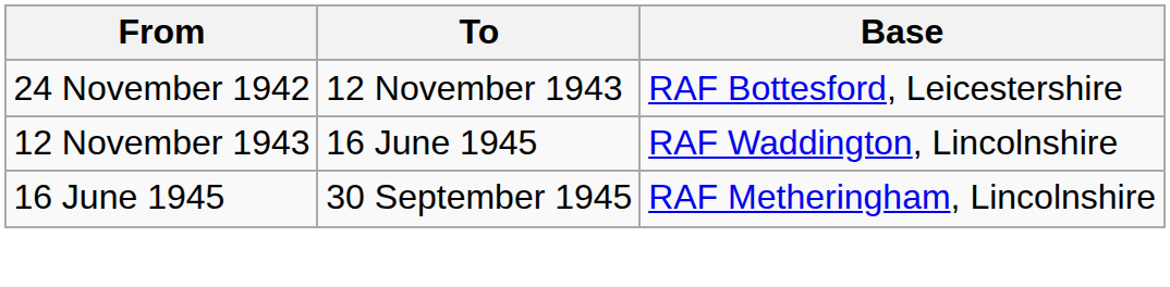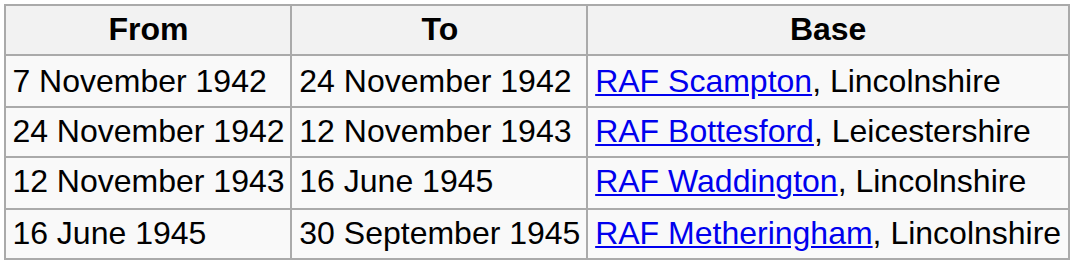+ row: 7 November 1942 | 24 November 1942 | RAF Scampton, Lincolnshire
